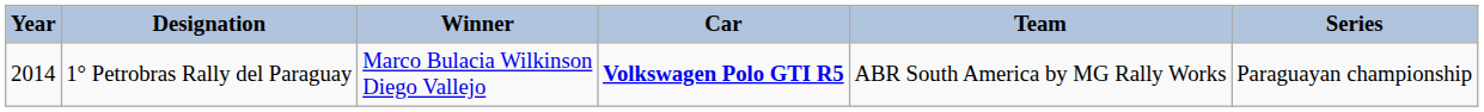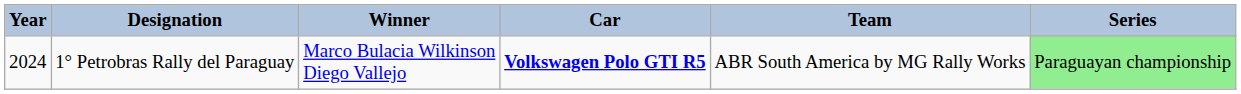1° Petrobras Rally del Paraguay | Year: 2014 -> 2024
1° Petrobras Rally del Paraguay | Series: no background -> lightgreen background
